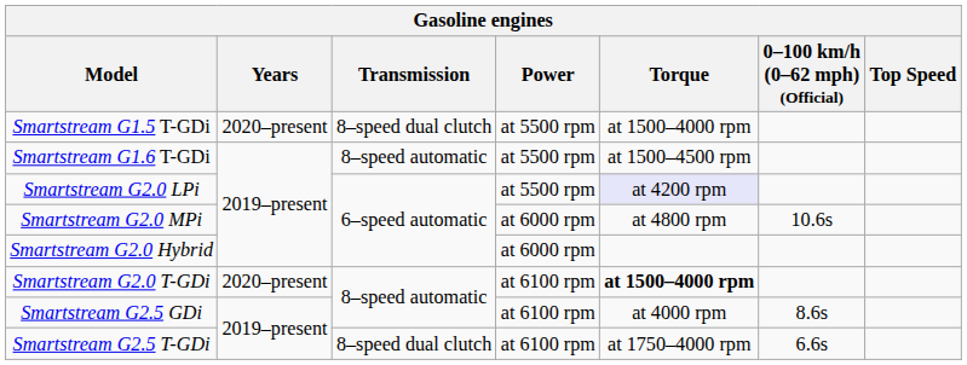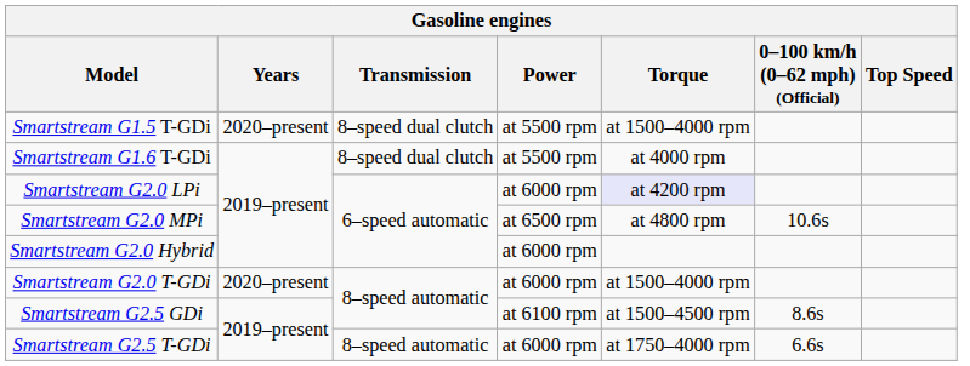Smartstream G1.6 T-GDi | Transmission: 8–speed automatic -> 8–speed dual clutch
Smartstream G1.6 T-GDi | Torque: at 1500–4500 rpm -> at 4000 rpm
Smartstream G2.0 LPi | Power: at 5500 rpm -> at 6000 rpm
Smartstream G2.0 MPi | Power: at 6000 rpm -> at 6500 rpm
Smartstream G2.0 T-GDi | Power: at 6100 rpm -> at 6000 rpm
Smartstream G2.0 T-GDi | Torque: bold -> normal
Smartstream G2.5 GDi | Torque: at 4000 rpm -> at 1500–4500 rpm
Smartstream G2.5 T-GDi | Transmission: 8–speed dual clutch -> 8–speed automatic
Smartstream G2.5 T-GDi | Power: at 6100 rpm -> at 6000 rpm
